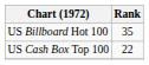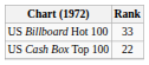US Billboard Hot 100 | Rank: 35 -> 33
